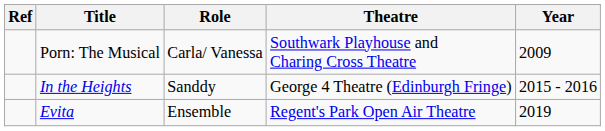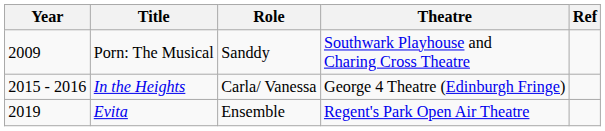columns swapped: Year <-> Ref
Porn: The Musical | Role: Carla/ Vanessa -> Sanddy
In the Heights | Role: Sanddy -> Carla/ Vanessa
